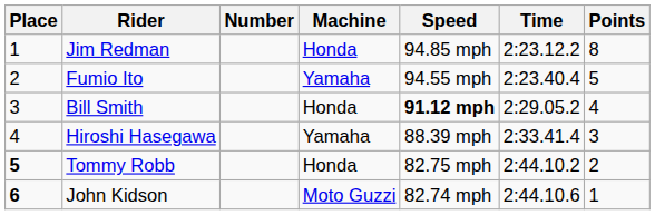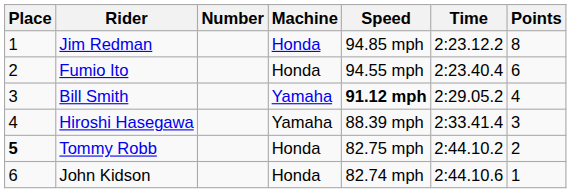Fumio Ito | Machine: Yamaha -> Honda
Fumio Ito | Points: 5 -> 6
Bill Smith | Machine: Honda -> Yamaha
John Kidson | Place: bold -> normal
John Kidson | Machine: Moto Guzzi -> Honda
